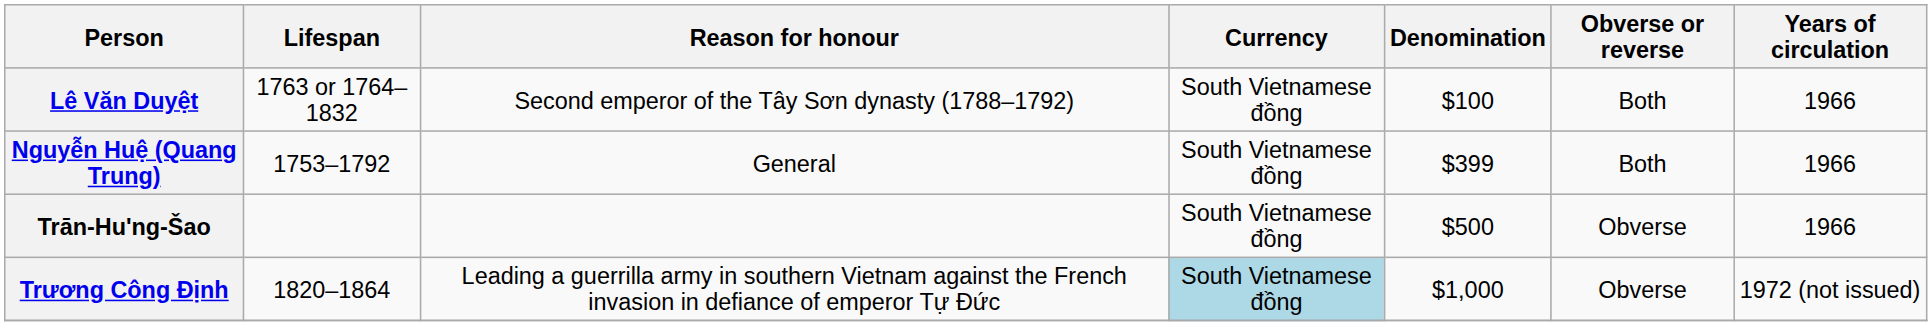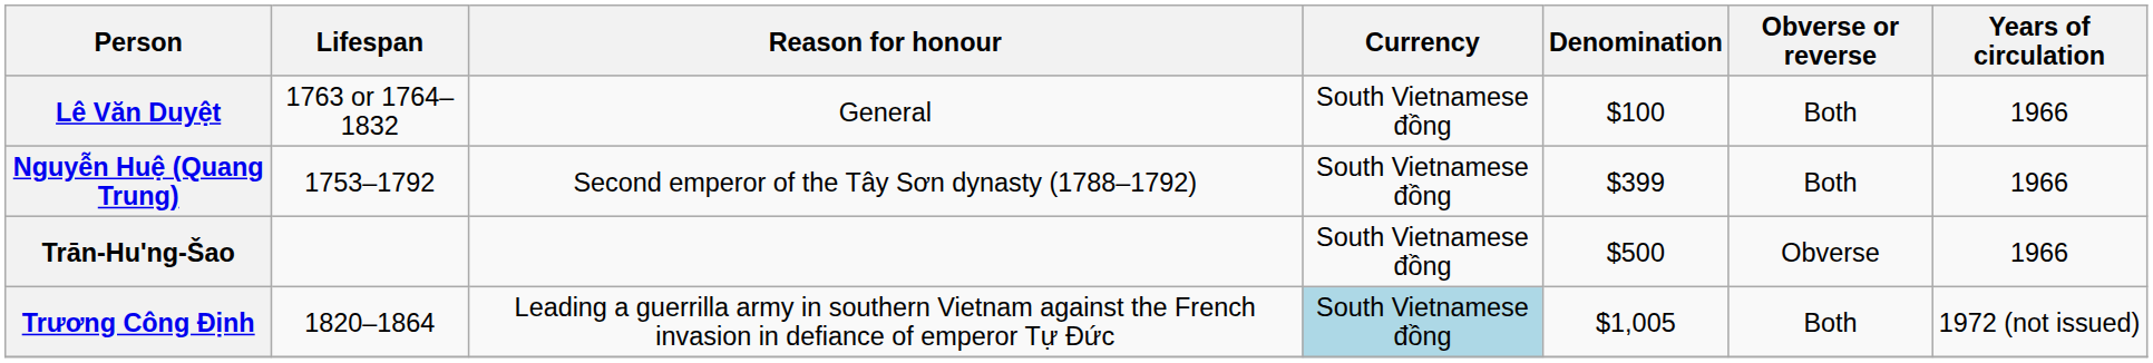Lê Văn Duyệt | Reason for honour: Second emperor of the Tây Sơn dynasty (1788–1792) -> General
Nguyễn Huệ (Quang Trung) | Reason for honour: General -> Second emperor of the Tây Sơn dynasty (1788–1792)
Trương Công Định | Denomination: $1,000 -> $1,005
Trương Công Định | Obverse or reverse: Obverse -> Both
